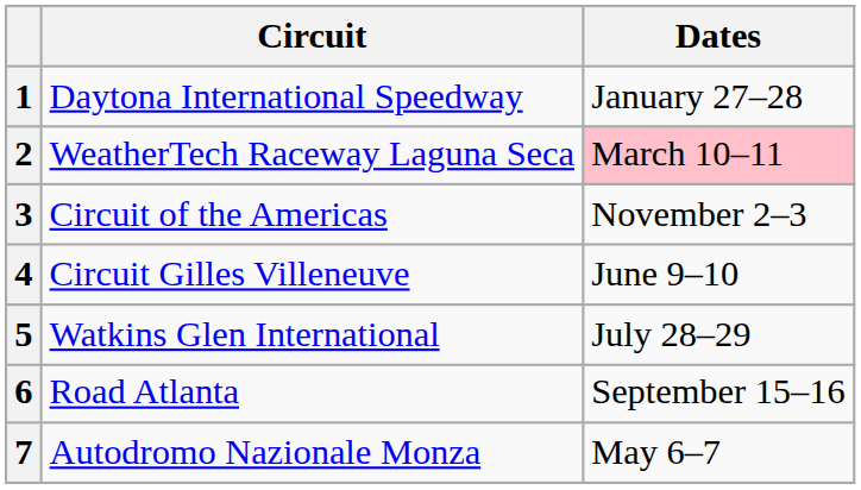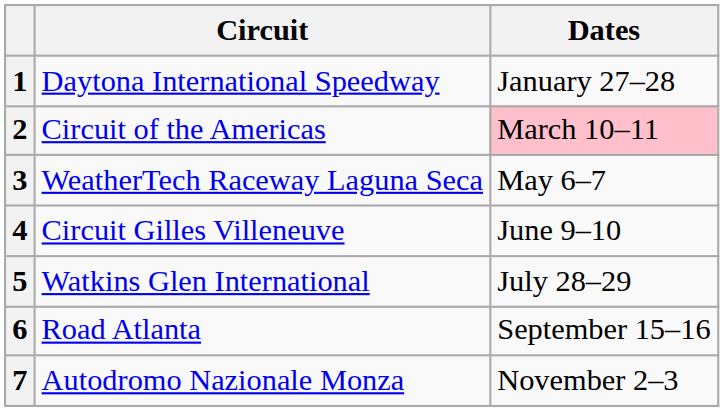2 | Circuit: WeatherTech Raceway Laguna Seca -> Circuit of the Americas
3 | Circuit: Circuit of the Americas -> WeatherTech Raceway Laguna Seca
3 | Dates: November 2–3 -> May 6–7
7 | Dates: May 6–7 -> November 2–3
